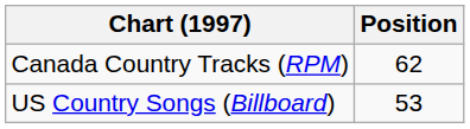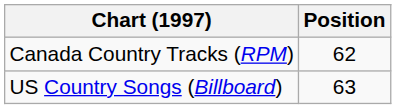US Country Songs (Billboard) | Position: 53 -> 63
